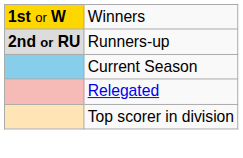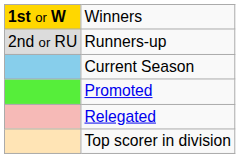Runners-up | column 1: bold -> normal
+ row: Promoted
